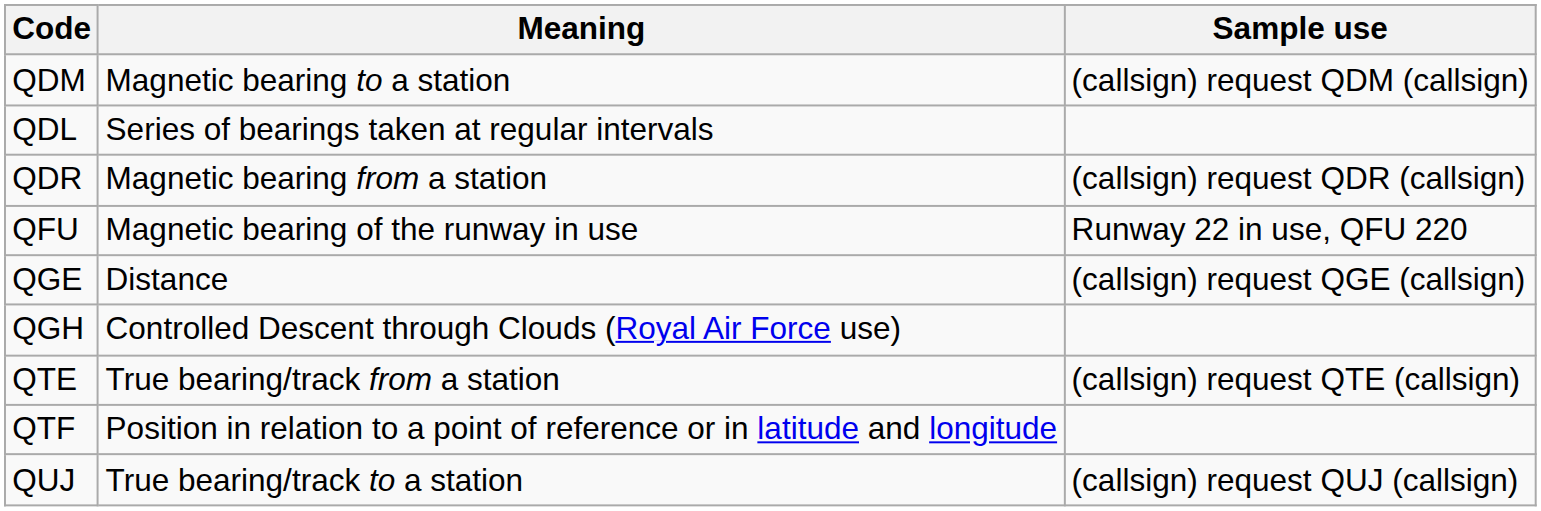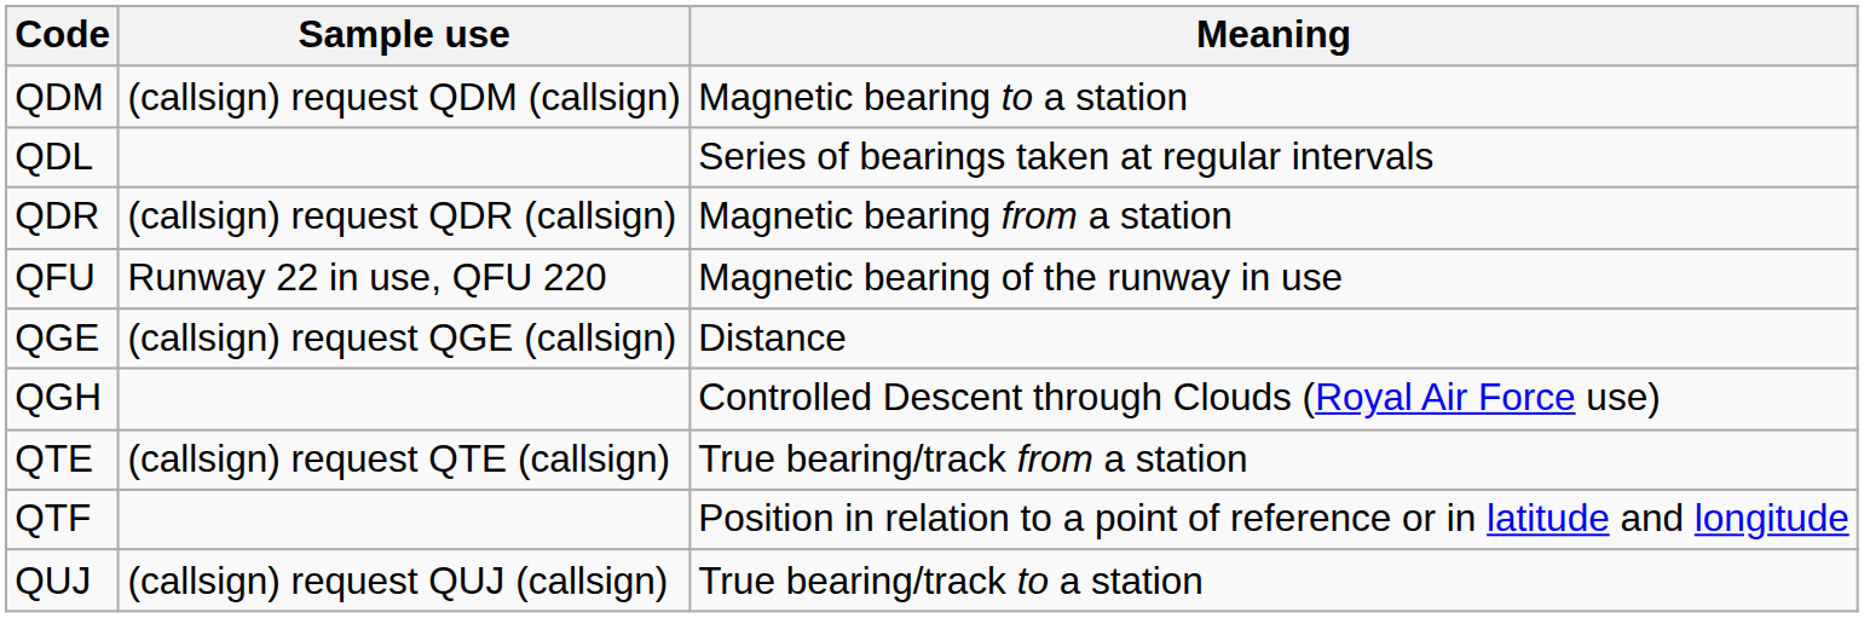columns swapped: Meaning <-> Sample use
